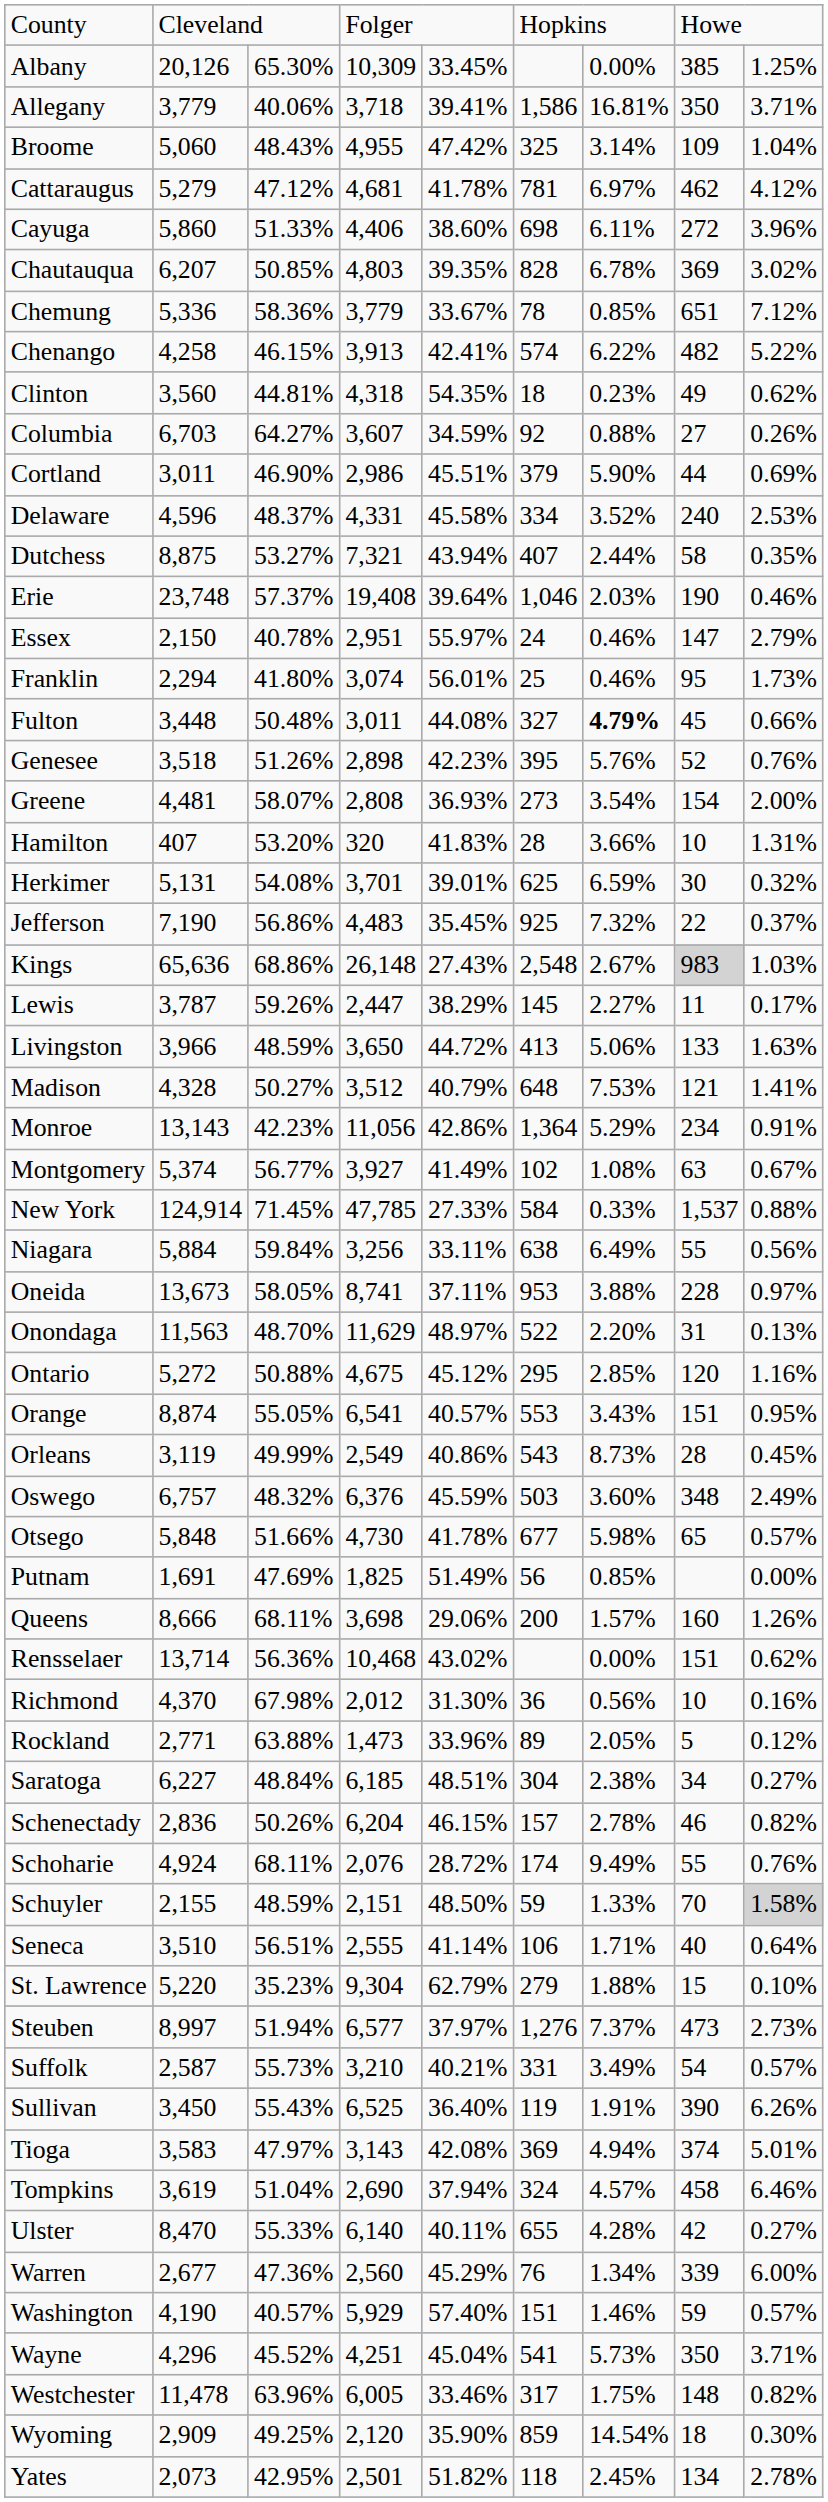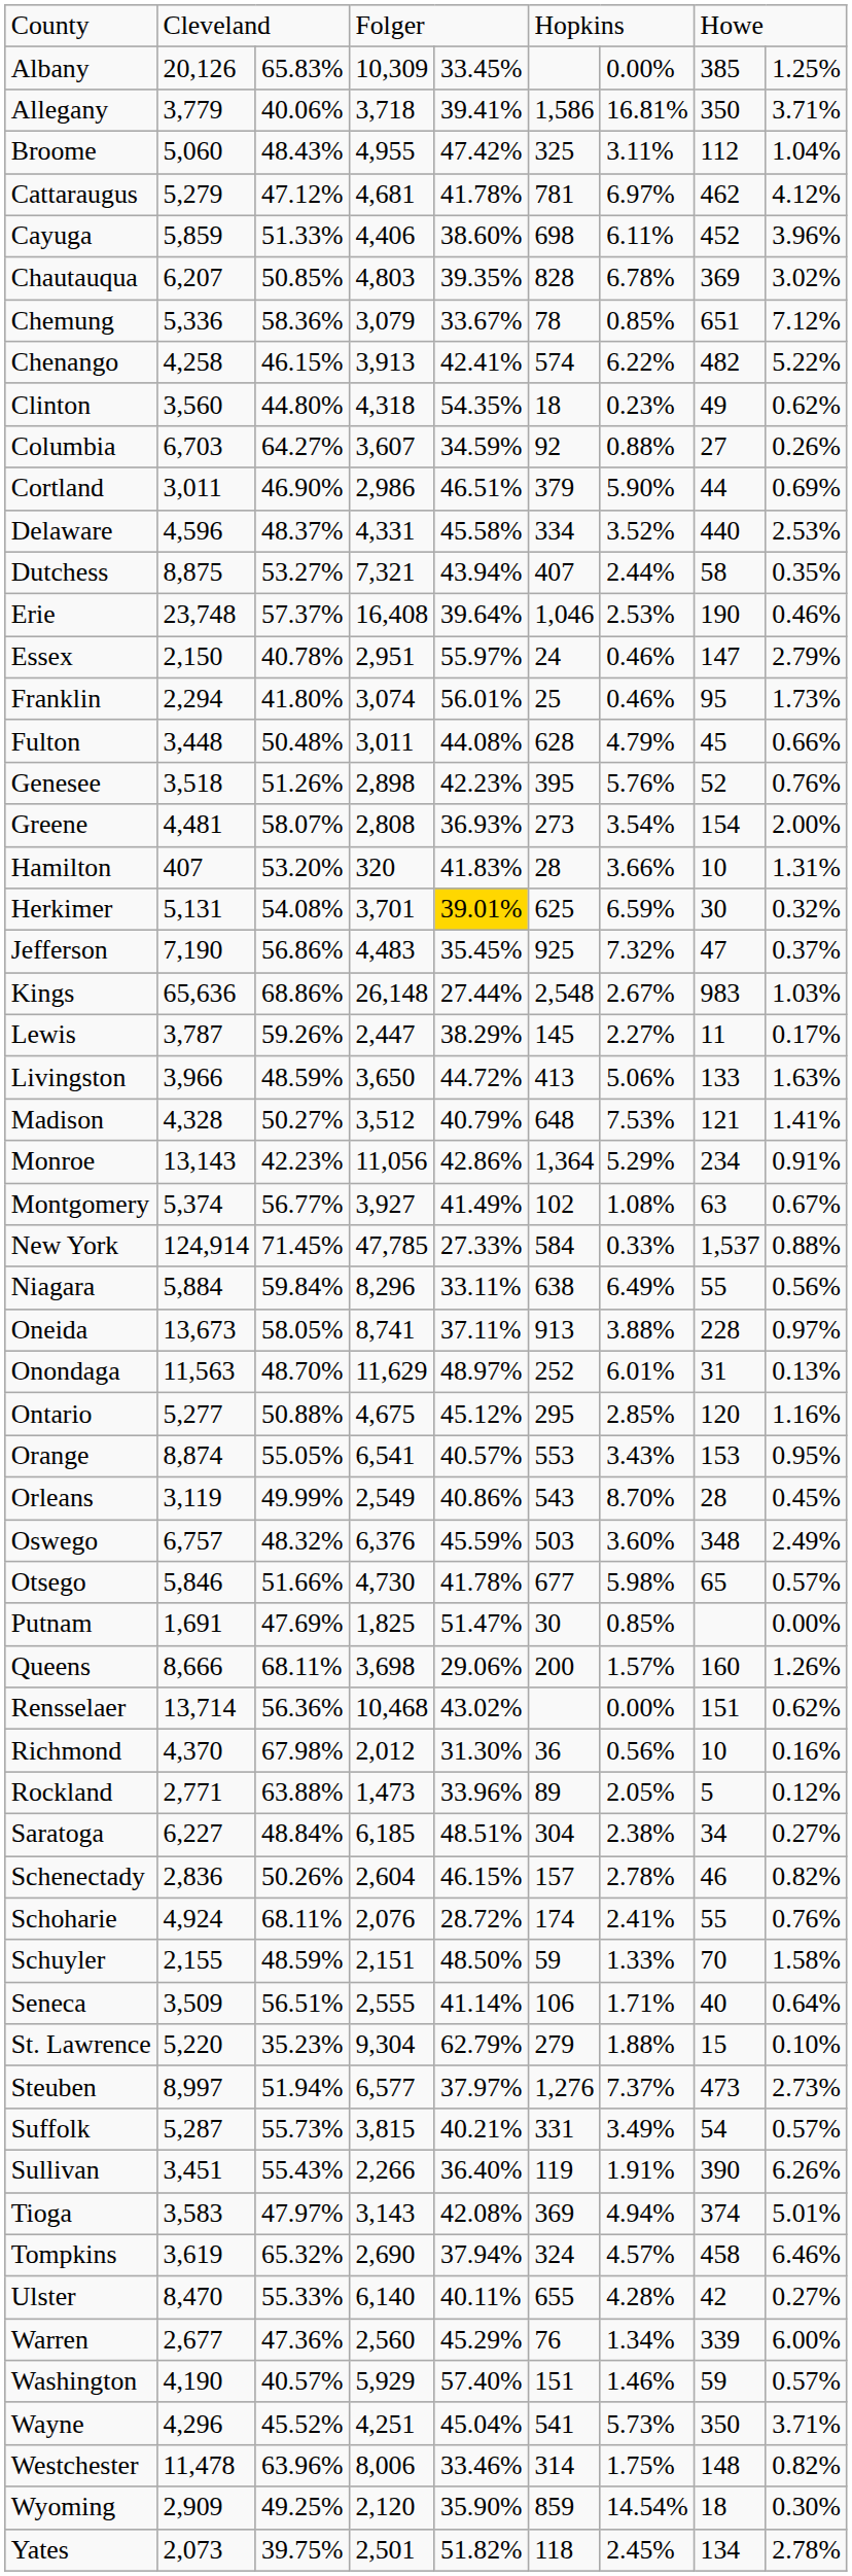Albany | column 3: 65.30% -> 65.83%
Broome | column 7: 3.14% -> 3.11%
Broome | column 8: 109 -> 112
Cayuga | column 2: 5,860 -> 5,859
Cayuga | column 8: 272 -> 452
Chemung | column 4: 3,779 -> 3,079
Clinton | column 3: 44.81% -> 44.80%
Cortland | column 5: 45.51% -> 46.51%
Delaware | column 8: 240 -> 440
Erie | column 4: 19,408 -> 16,408
Erie | column 7: 2.03% -> 2.53%
Fulton | column 6: 327 -> 628
Fulton | column 7: bold -> normal
Herkimer | column 5: no background -> gold background
Jefferson | column 8: 22 -> 47
Kings | column 5: 27.43% -> 27.44%
Kings | column 8: lightgrey background -> no background
Niagara | column 4: 3,256 -> 8,296
Oneida | column 6: 953 -> 913
Onondaga | column 6: 522 -> 252
Onondaga | column 7: 2.20% -> 6.01%
Ontario | column 2: 5,272 -> 5,277
Orange | column 8: 151 -> 153
Orleans | column 7: 8.73% -> 8.70%
Otsego | column 2: 5,848 -> 5,846
Putnam | column 5: 51.49% -> 51.47%
Putnam | column 6: 56 -> 30
Schenectady | column 4: 6,204 -> 2,604
Schoharie | column 7: 9.49% -> 2.41%
Schuyler | column 9: lightgrey background -> no background
Seneca | column 2: 3,510 -> 3,509
Suffolk | column 2: 2,587 -> 5,287
Suffolk | column 4: 3,210 -> 3,815
Sullivan | column 2: 3,450 -> 3,451
Sullivan | column 4: 6,525 -> 2,266
Tompkins | column 3: 51.04% -> 65.32%
Westchester | column 4: 6,005 -> 8,006
Westchester | column 6: 317 -> 314
Yates | column 3: 42.95% -> 39.75%
